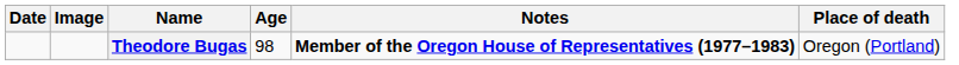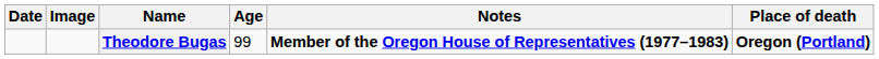Theodore Bugas | Age: 98 -> 99
Theodore Bugas | Place of death: normal -> bold
